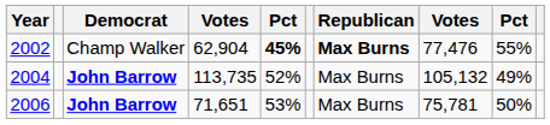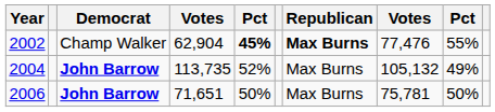2006 | column 5: 53% -> 50%
